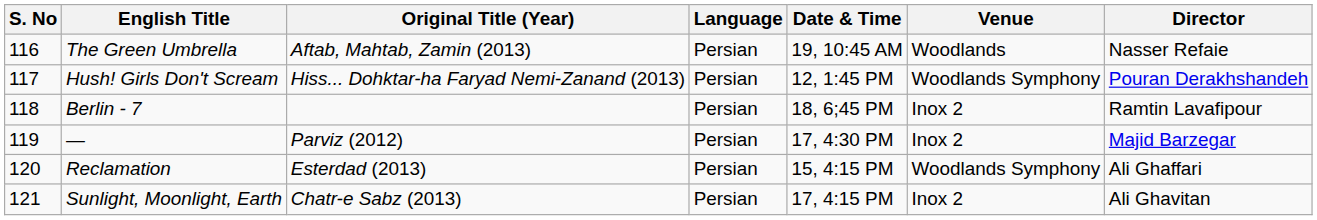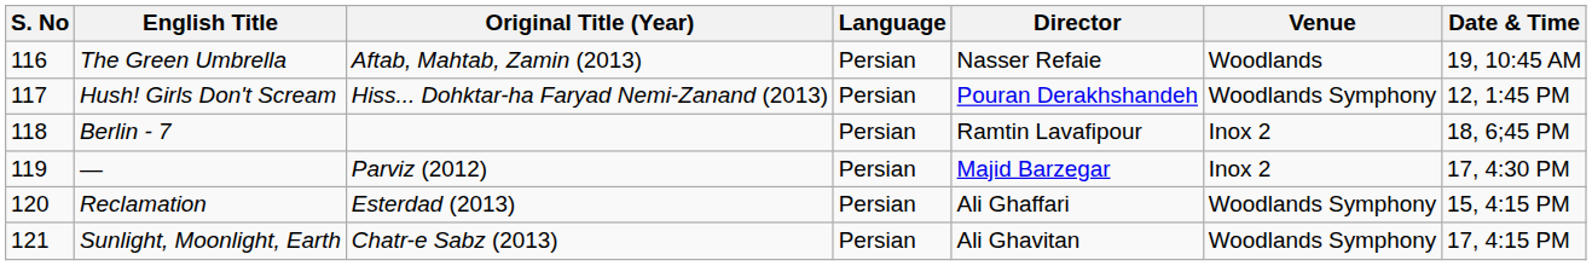columns swapped: Director <-> Date & Time
Sunlight, Moonlight, Earth | Venue: Inox 2 -> Woodlands Symphony
